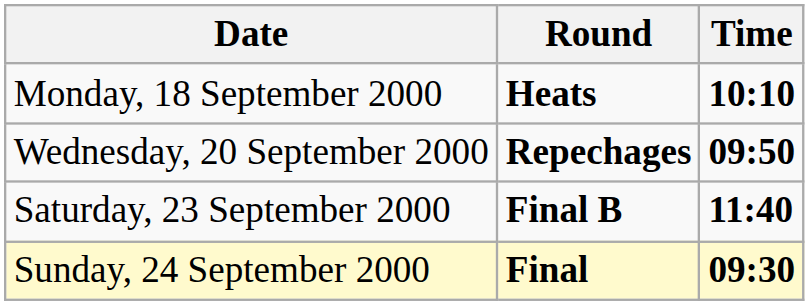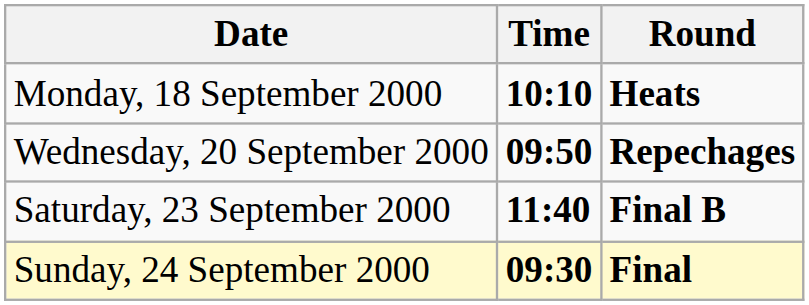columns swapped: Time <-> Round
